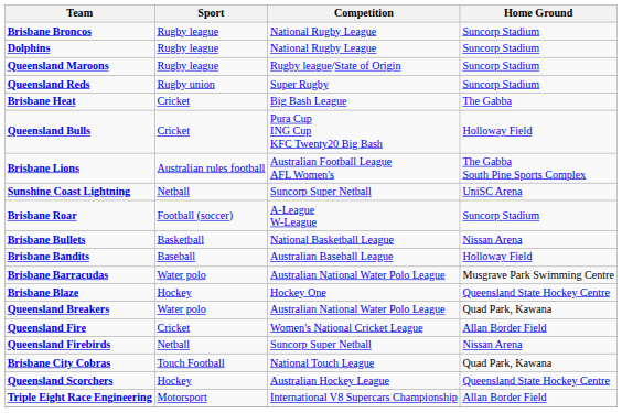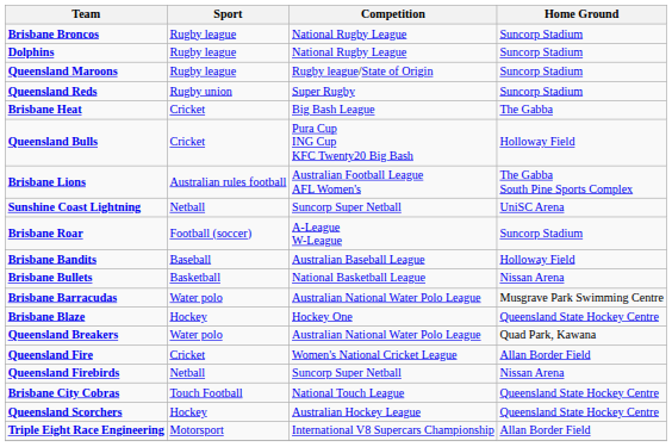rows swapped: Brisbane Bandits <-> Brisbane Bullets
Brisbane City Cobras | Home Ground: Quad Park, Kawana -> Queensland State Hockey Centre
